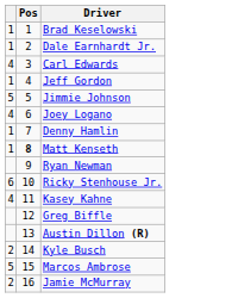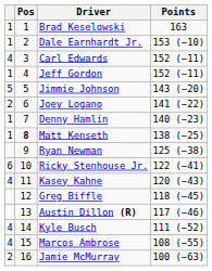+ column: Points | 163 | 153 (−10) | 152 (−11) | 152 (−11) | 143 (−20) | 141 (−22) | 140 (−23) | 138 (−25) | 125 (−38) | 122 (−41) | 120 (−43) | 118 (−45) | 117 (−46) | 111 (−52) | 108 (−55) | 100 (−63)
Joey Logano | column 1: 4 -> 2
Kyle Busch | column 1: 2 -> 4
Marcos Ambrose | column 1: 5 -> 4
